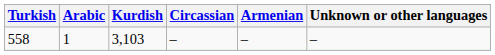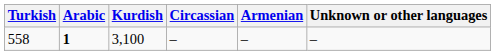558 | Arabic: normal -> bold
558 | Kurdish: 3,103 -> 3,100
